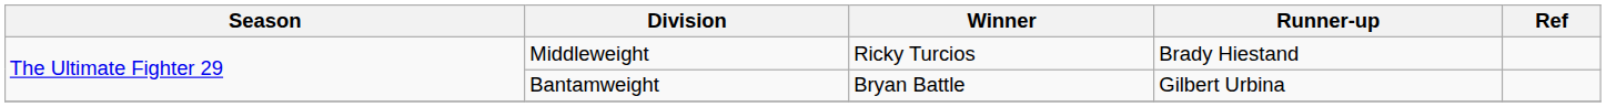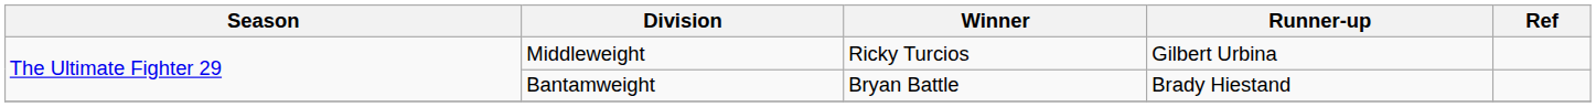Middleweight | Runner-up: Brady Hiestand -> Gilbert Urbina
Bantamweight | Runner-up: Gilbert Urbina -> Brady Hiestand
